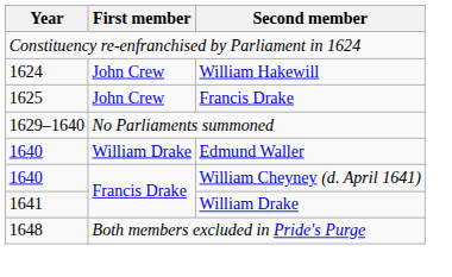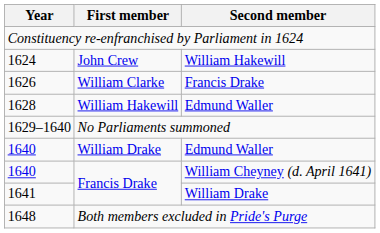- row: 1625 | John Crew | Francis Drake
+ row: 1626 | William Clarke | Francis Drake
+ row: 1628 | William Hakewill | Edmund Waller
